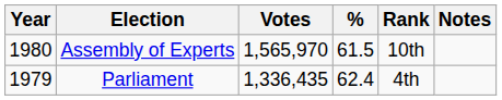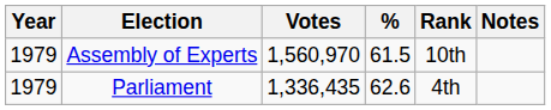Assembly of Experts | Year: 1980 -> 1979
Assembly of Experts | Votes: 1,565,970 -> 1,560,970
Parliament | %: 62.4 -> 62.6
